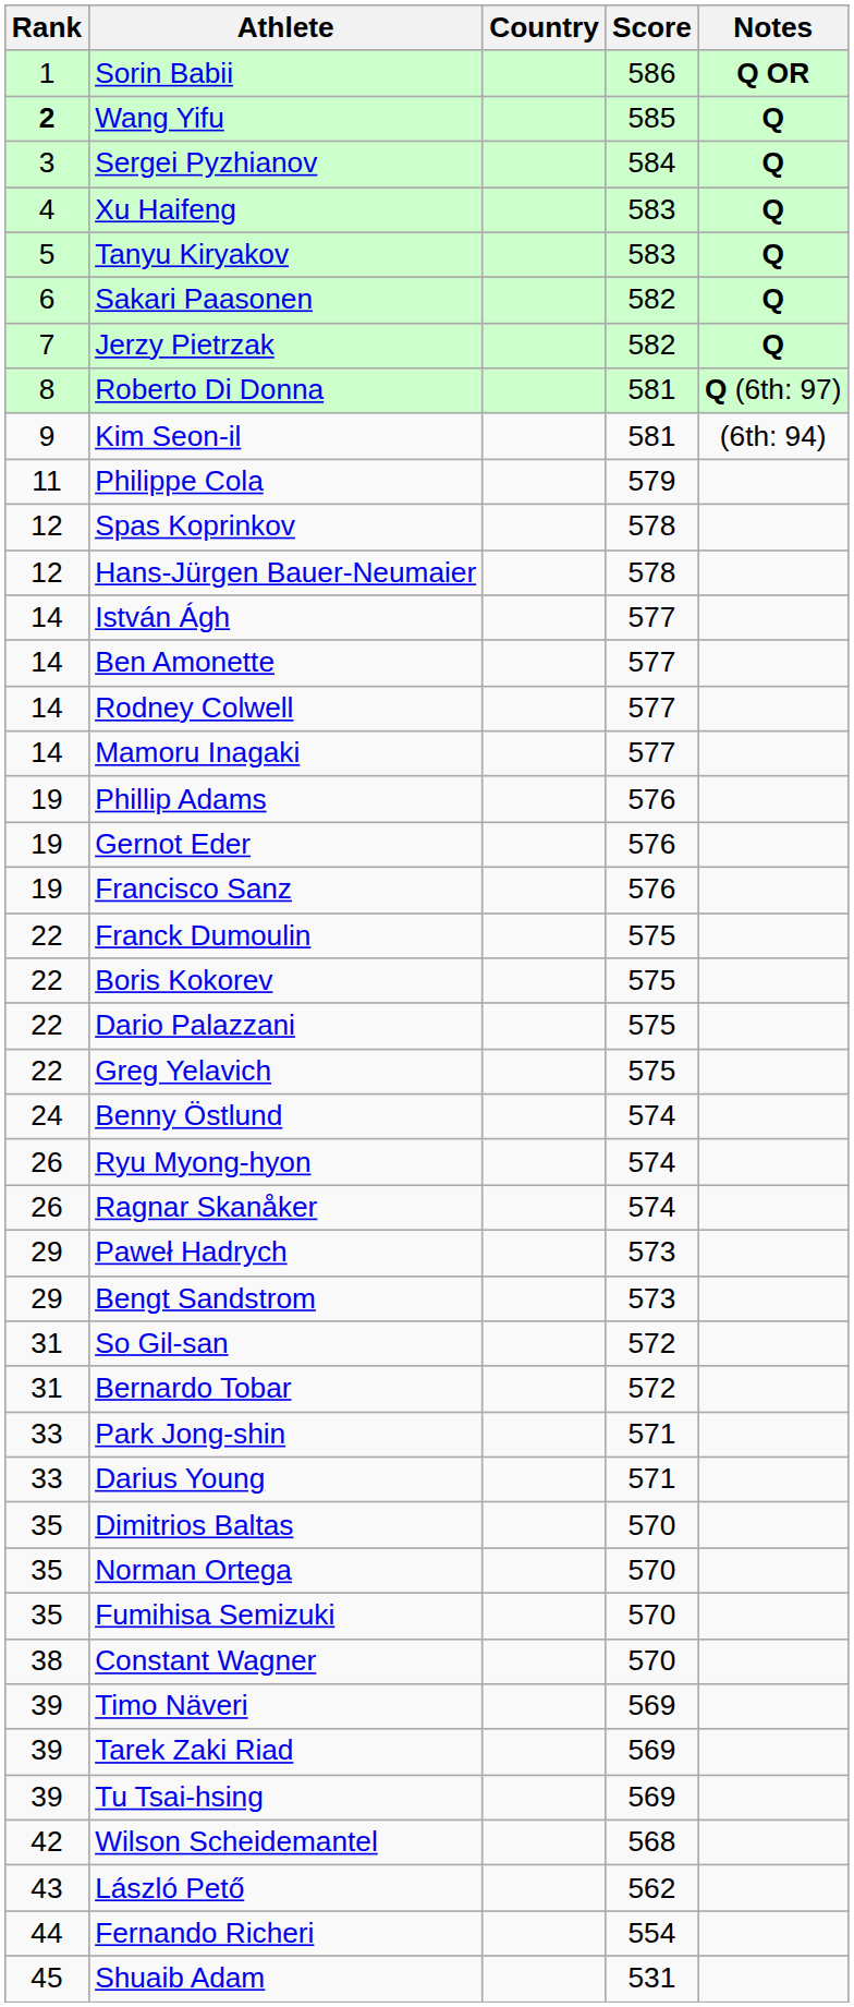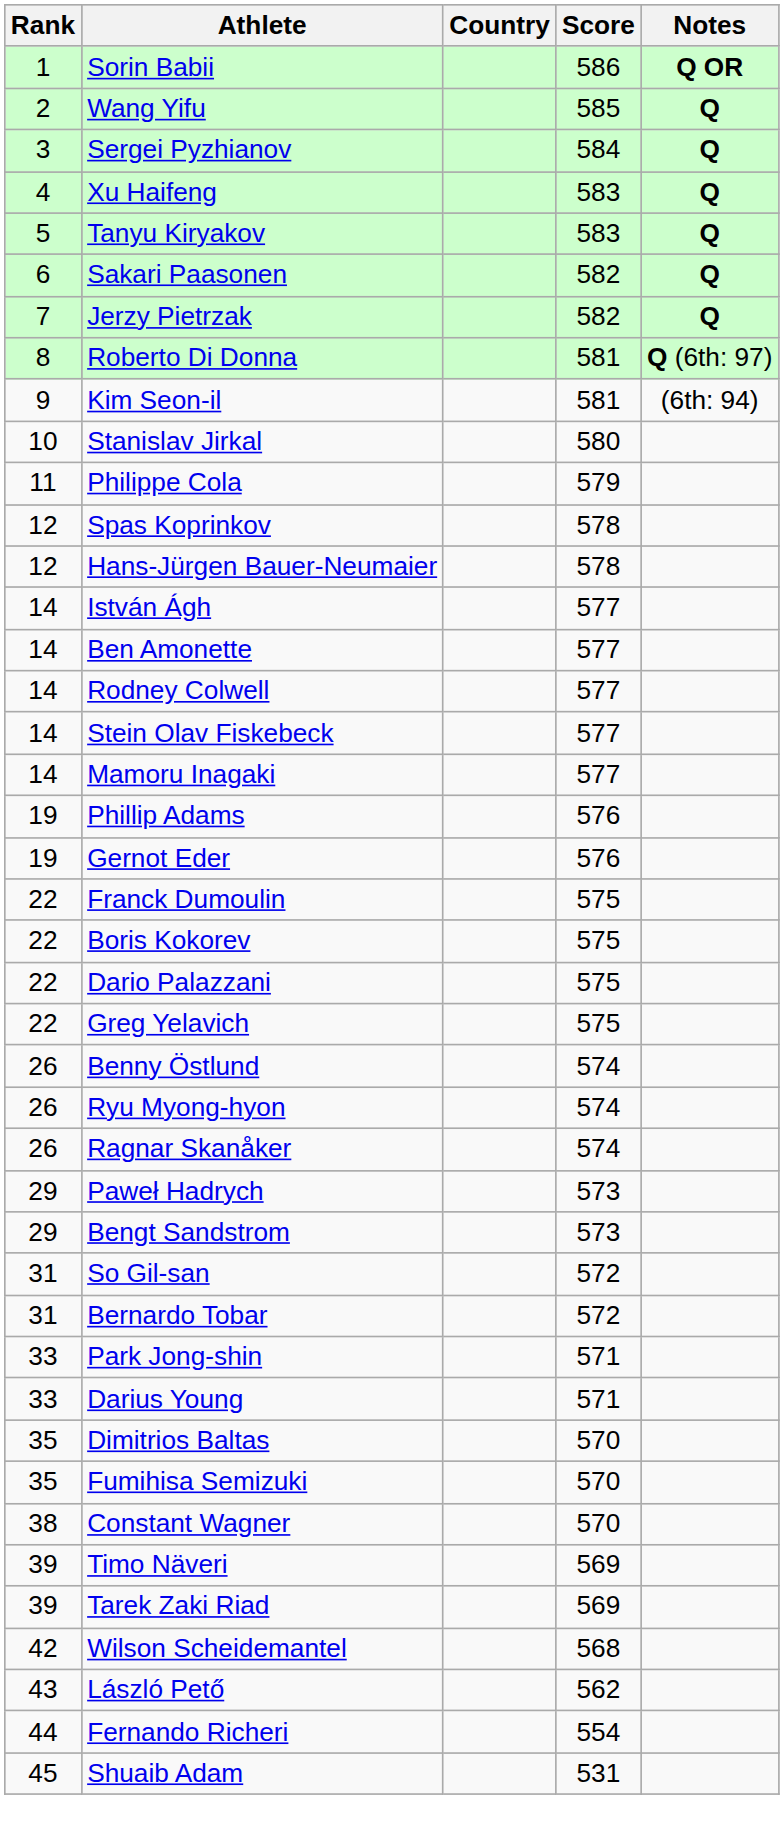Wang Yifu | Rank: bold -> normal
+ row: 10 | Stanislav Jirkal | 580
+ row: 14 | Stein Olav Fiskebeck | 577
- row: 19 | Francisco Sanz | 576
Benny Östlund | Rank: 24 -> 26
- row: 35 | Norman Ortega | 570
- row: 39 | Tu Tsai-hsing | 569
